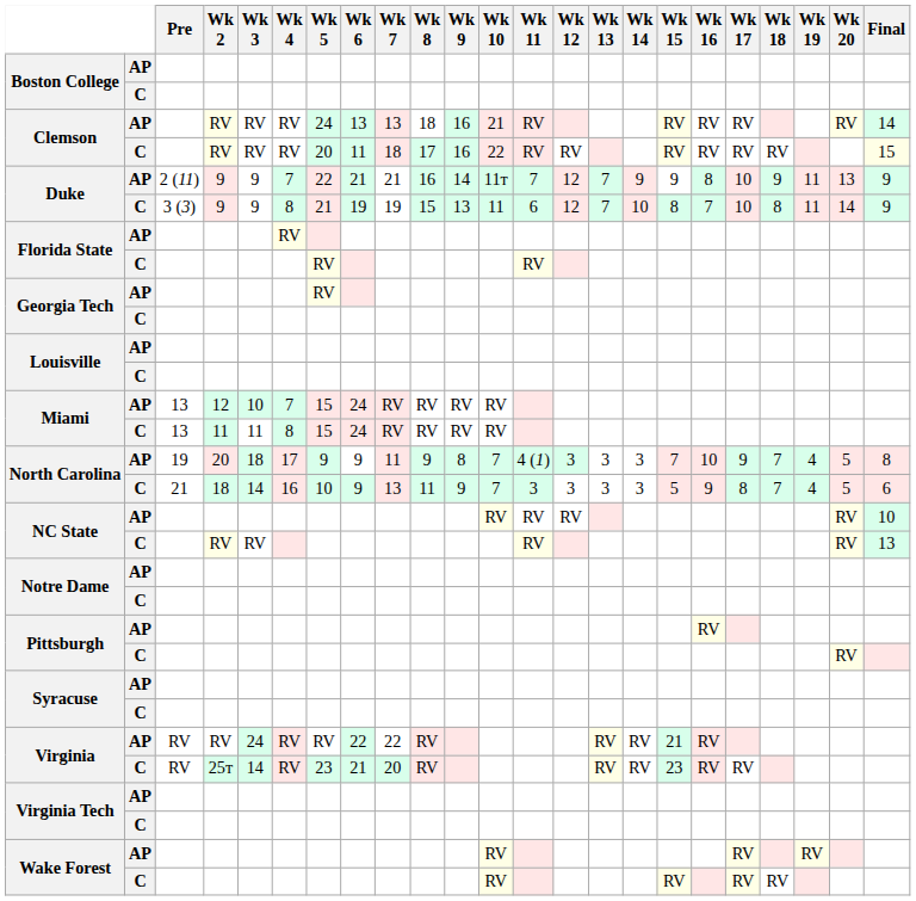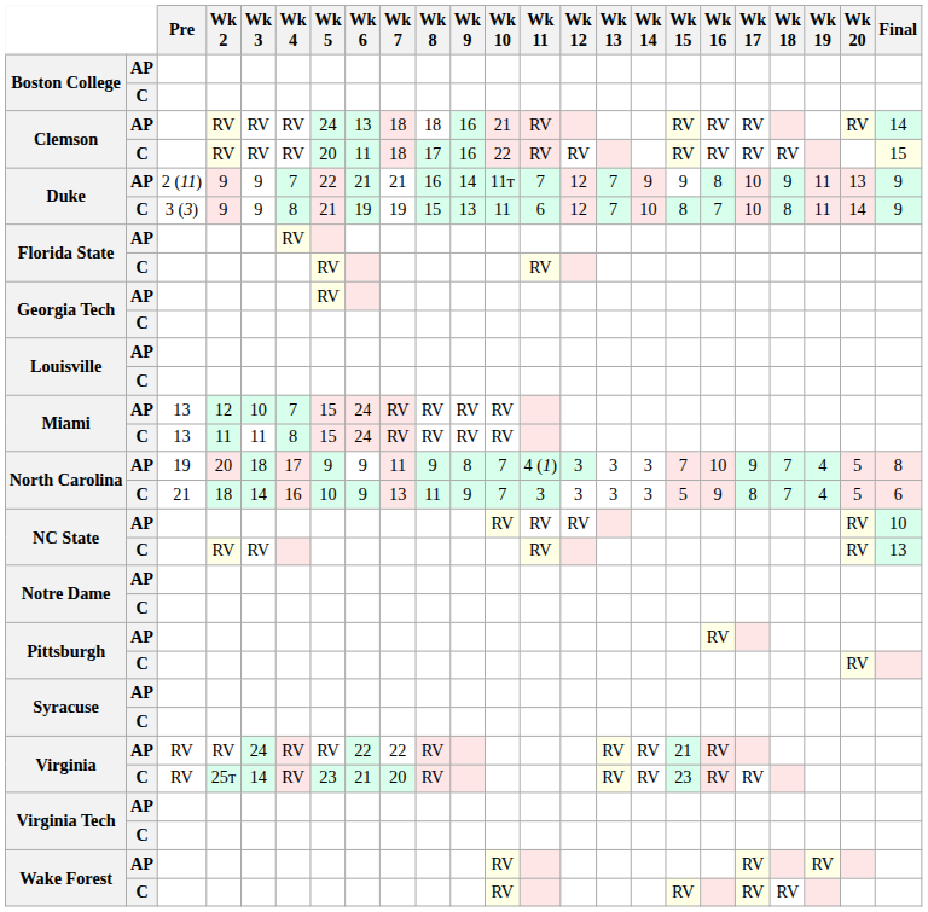Clemson / AP | Wk 7: 13 -> 18
